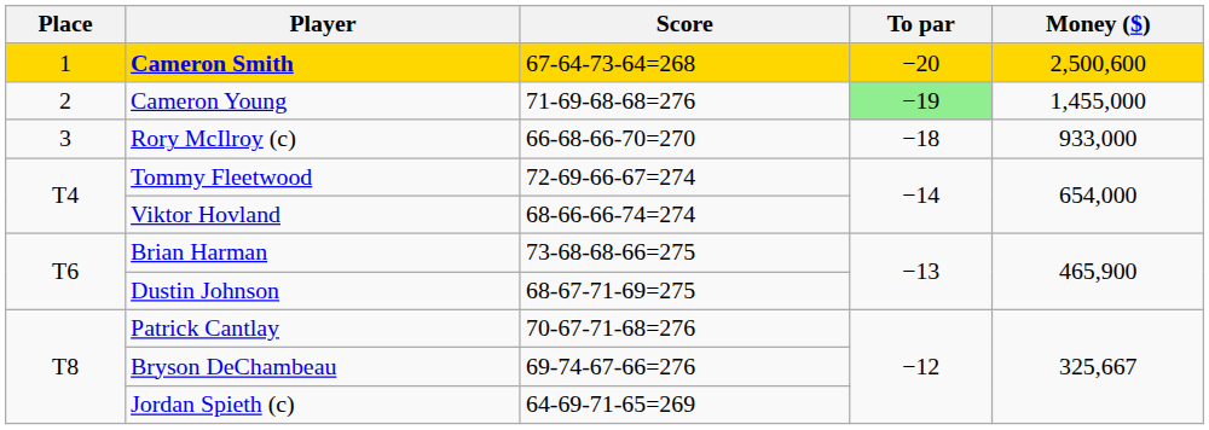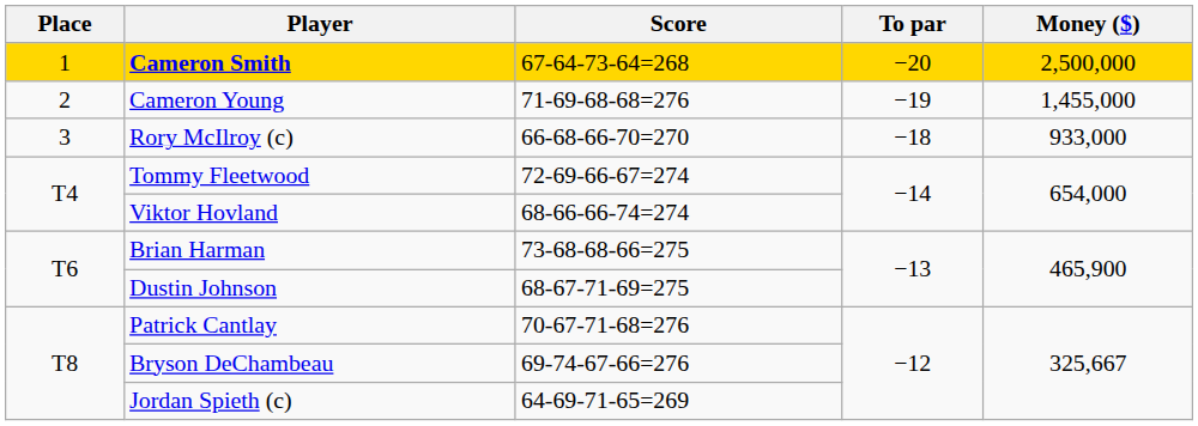Cameron Smith | Money ($): 2,500,600 -> 2,500,000
Cameron Young | To par: lightgreen background -> no background
